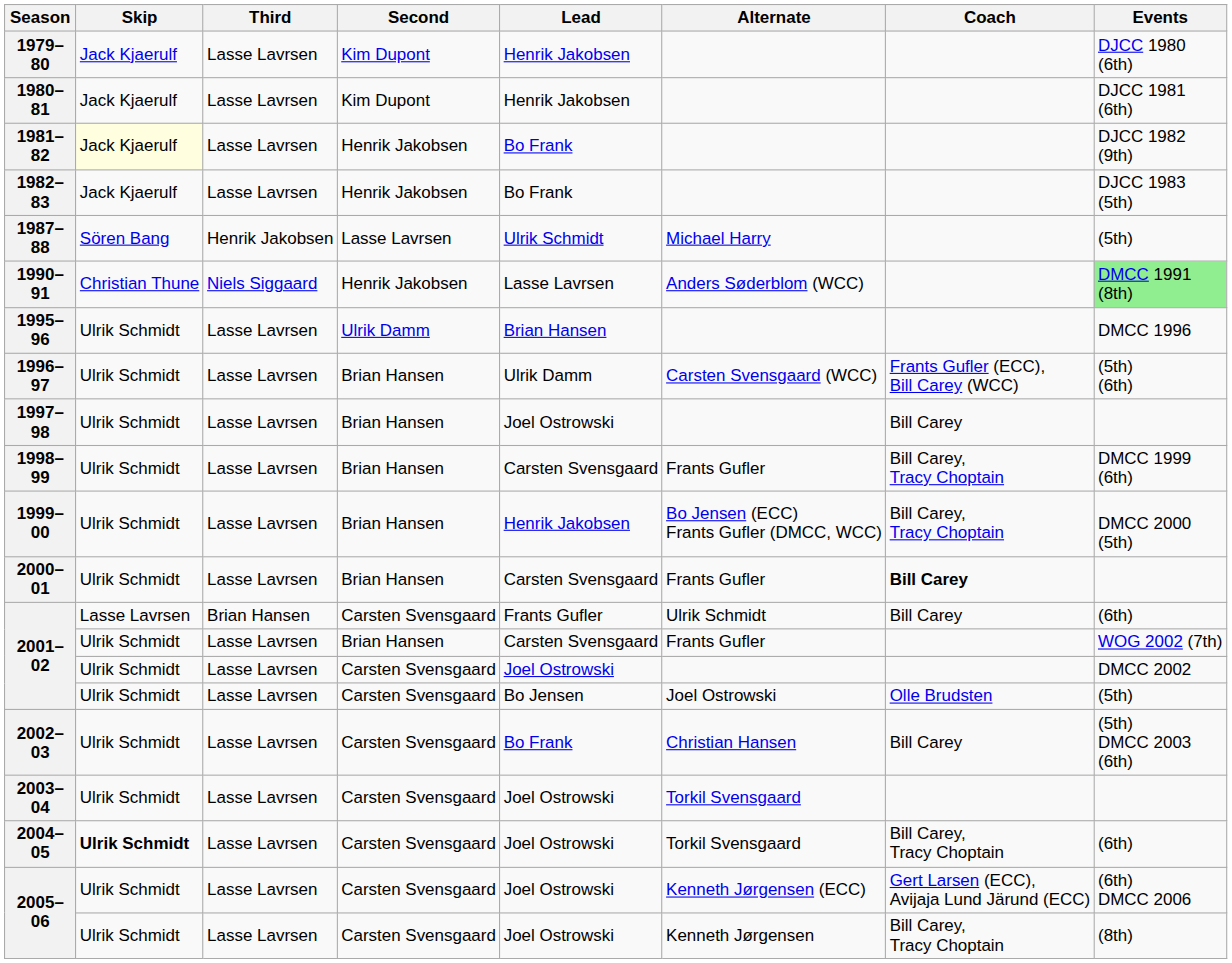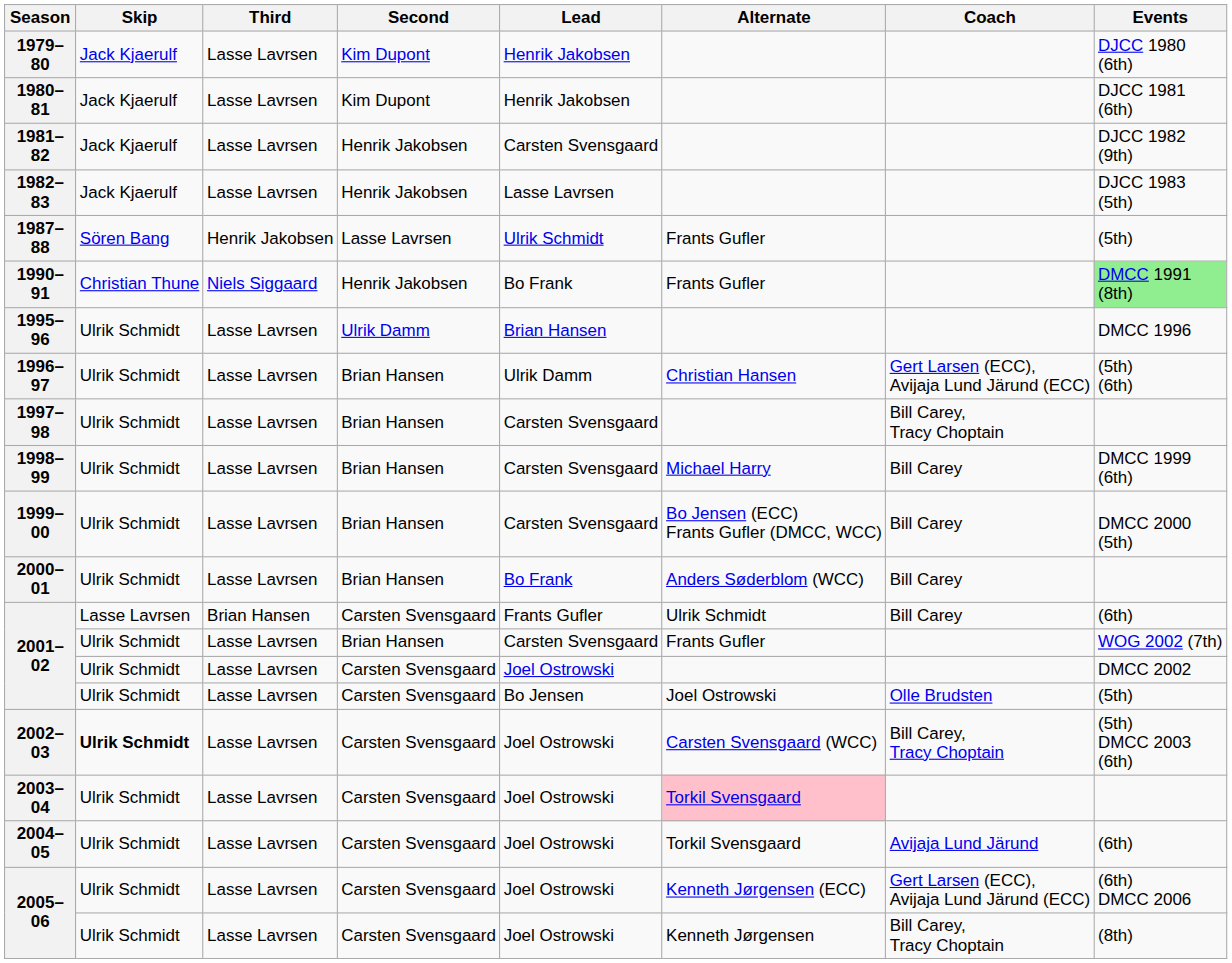1981–82 | Skip: lightyellow background -> no background
1981–82 | Lead: Bo Frank -> Carsten Svensgaard
1982–83 | Lead: Bo Frank -> Lasse Lavrsen
1987–88 | Alternate: Michael Harry -> Frants Gufler
1990–91 | Lead: Lasse Lavrsen -> Bo Frank
1990–91 | Alternate: Anders Søderblom (WCC) -> Frants Gufler
1996–97 | Alternate: Carsten Svensgaard (WCC) -> Christian Hansen
1996–97 | Coach: Frants Gufler (ECC), Bill Carey (WCC) -> Gert Larsen (ECC), Avijaja Lund Järund (ECC)
1997–98 | Lead: Joel Ostrowski -> Carsten Svensgaard
1997–98 | Coach: Bill Carey -> Bill Carey, Tracy Choptain
1998–99 | Alternate: Frants Gufler -> Michael Harry
1998–99 | Coach: Bill Carey, Tracy Choptain -> Bill Carey
1999–00 | Lead: Henrik Jakobsen -> Carsten Svensgaard
1999–00 | Coach: Bill Carey, Tracy Choptain -> Bill Carey
2000–01 | Lead: Carsten Svensgaard -> Bo Frank
2000–01 | Alternate: Frants Gufler -> Anders Søderblom (WCC)
2000–01 | Coach: bold -> normal
2002–03 | Skip: normal -> bold
2002–03 | Lead: Bo Frank -> Joel Ostrowski
2002–03 | Alternate: Christian Hansen -> Carsten Svensgaard (WCC)
2002–03 | Coach: Bill Carey -> Bill Carey, Tracy Choptain
2003–04 | Alternate: no background -> pink background
2004–05 | Skip: bold -> normal
2004–05 | Coach: Bill Carey, Tracy Choptain -> Avijaja Lund Järund
